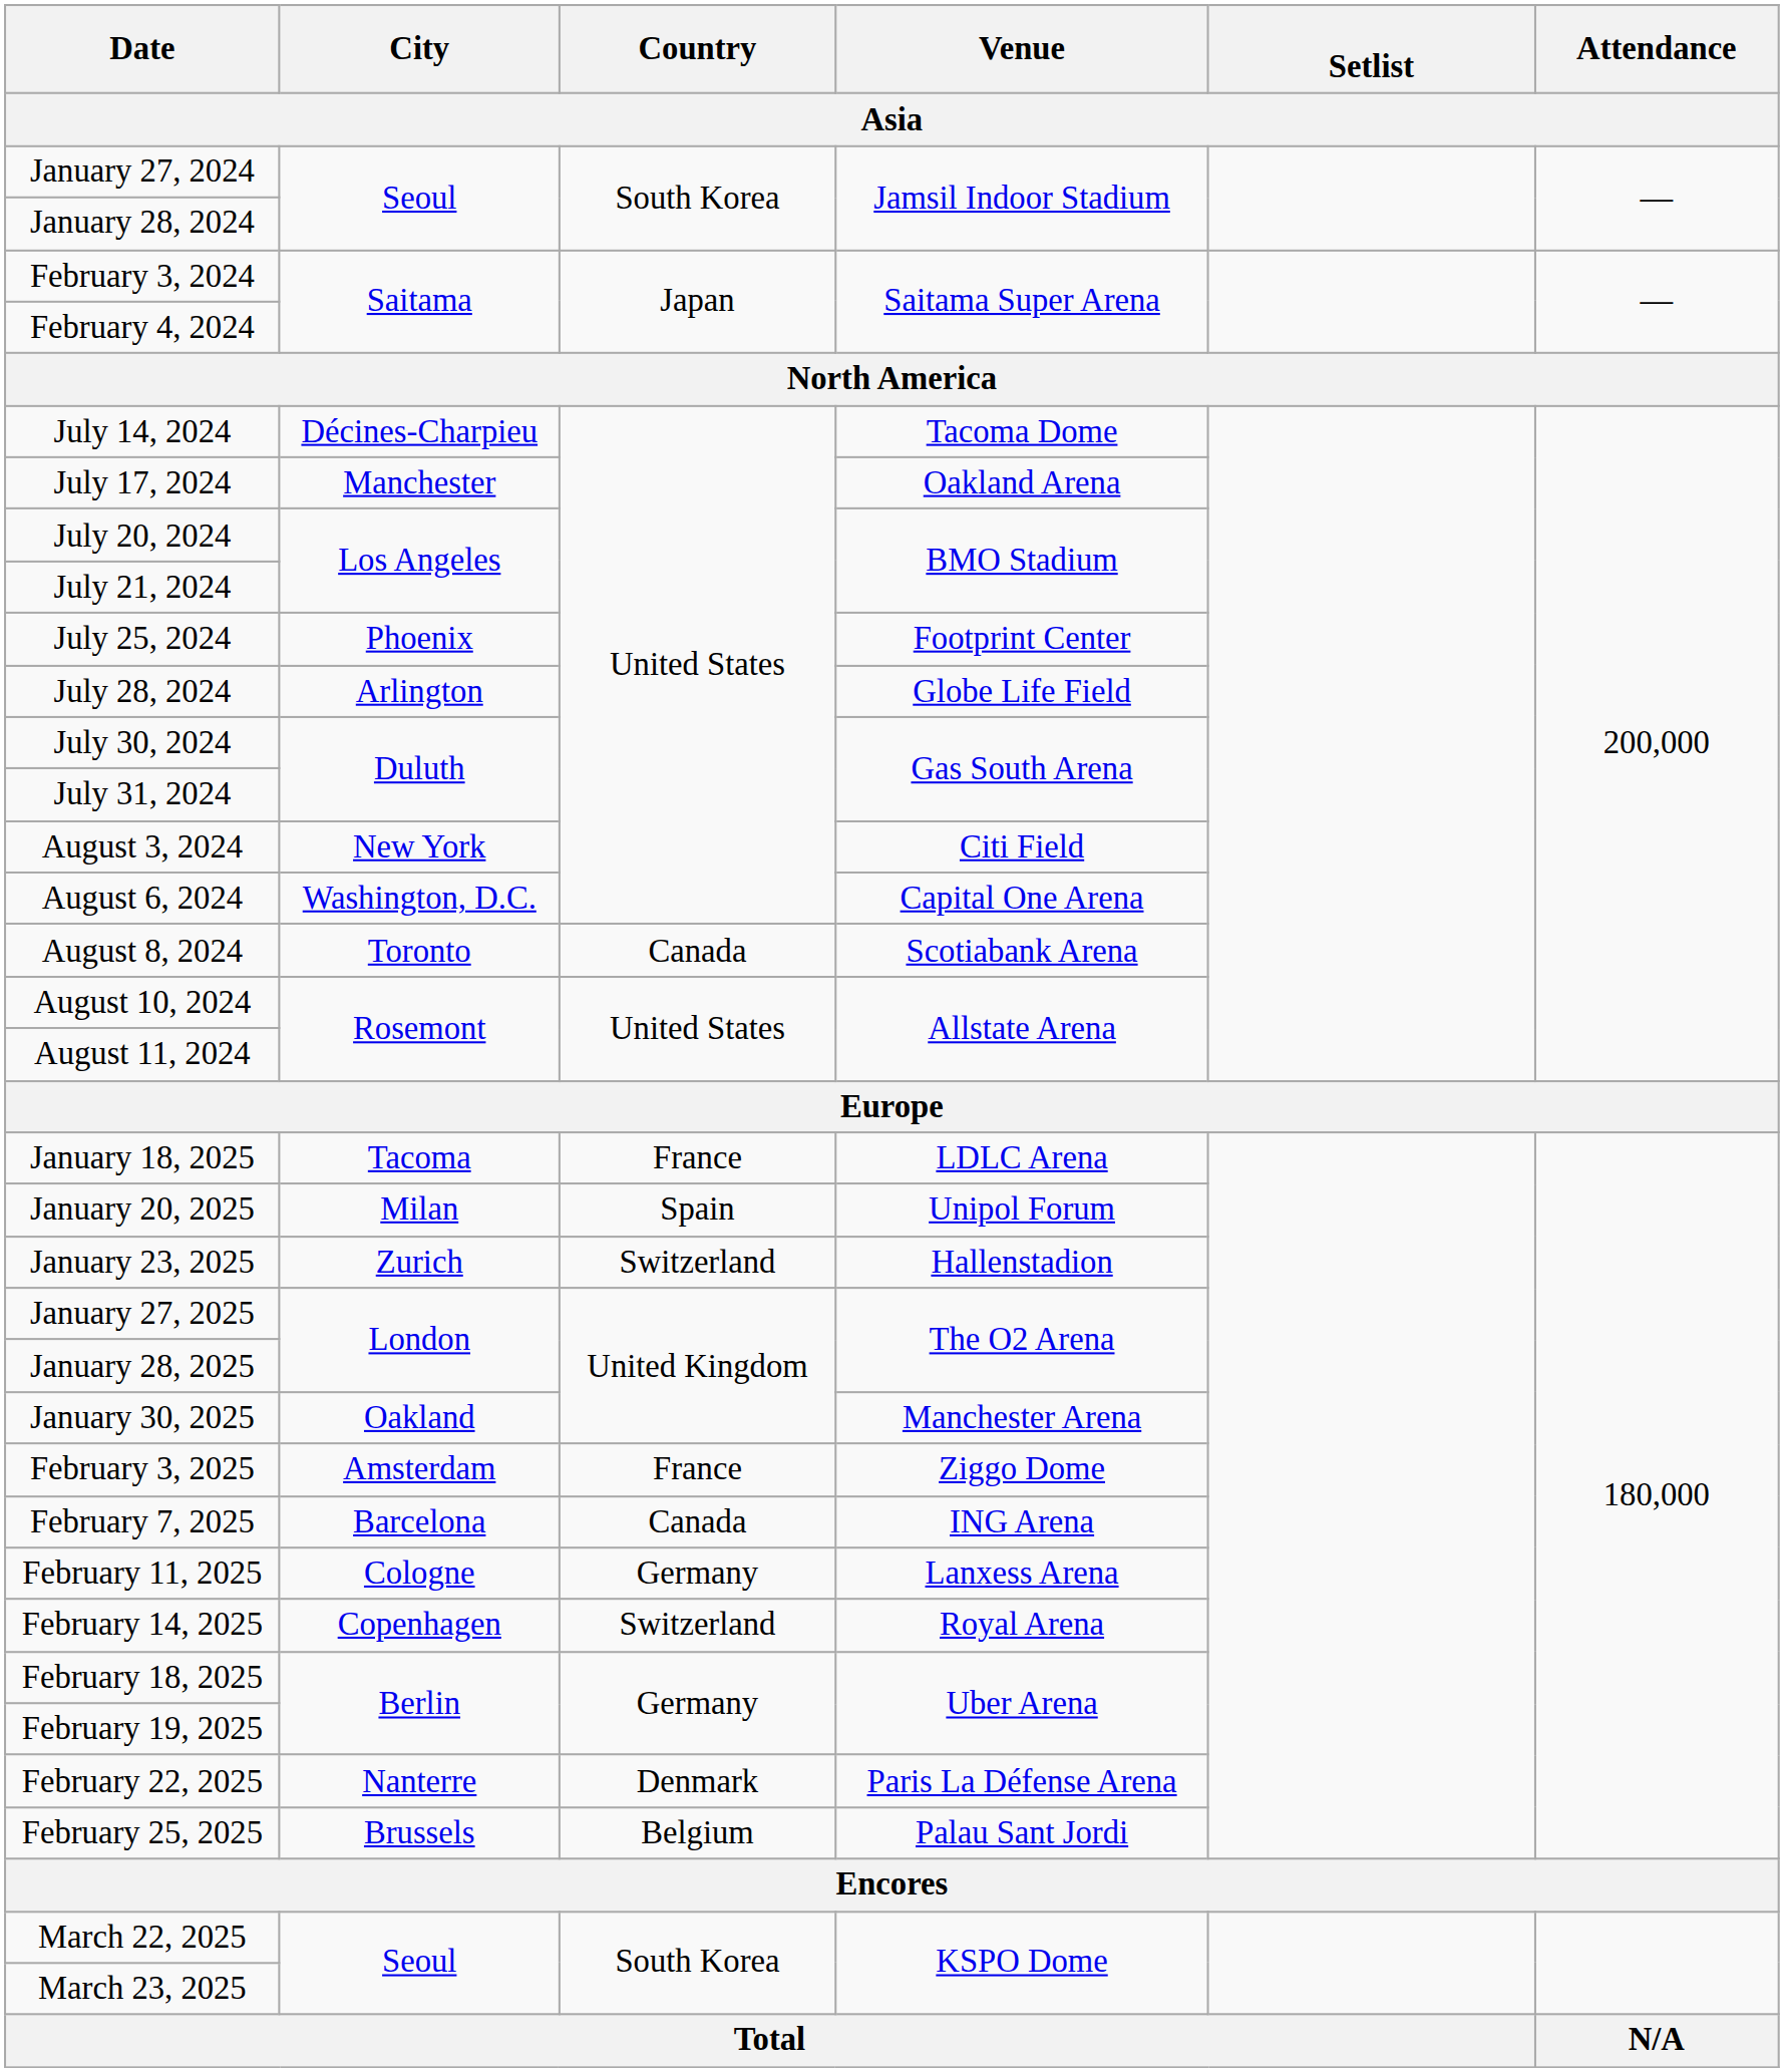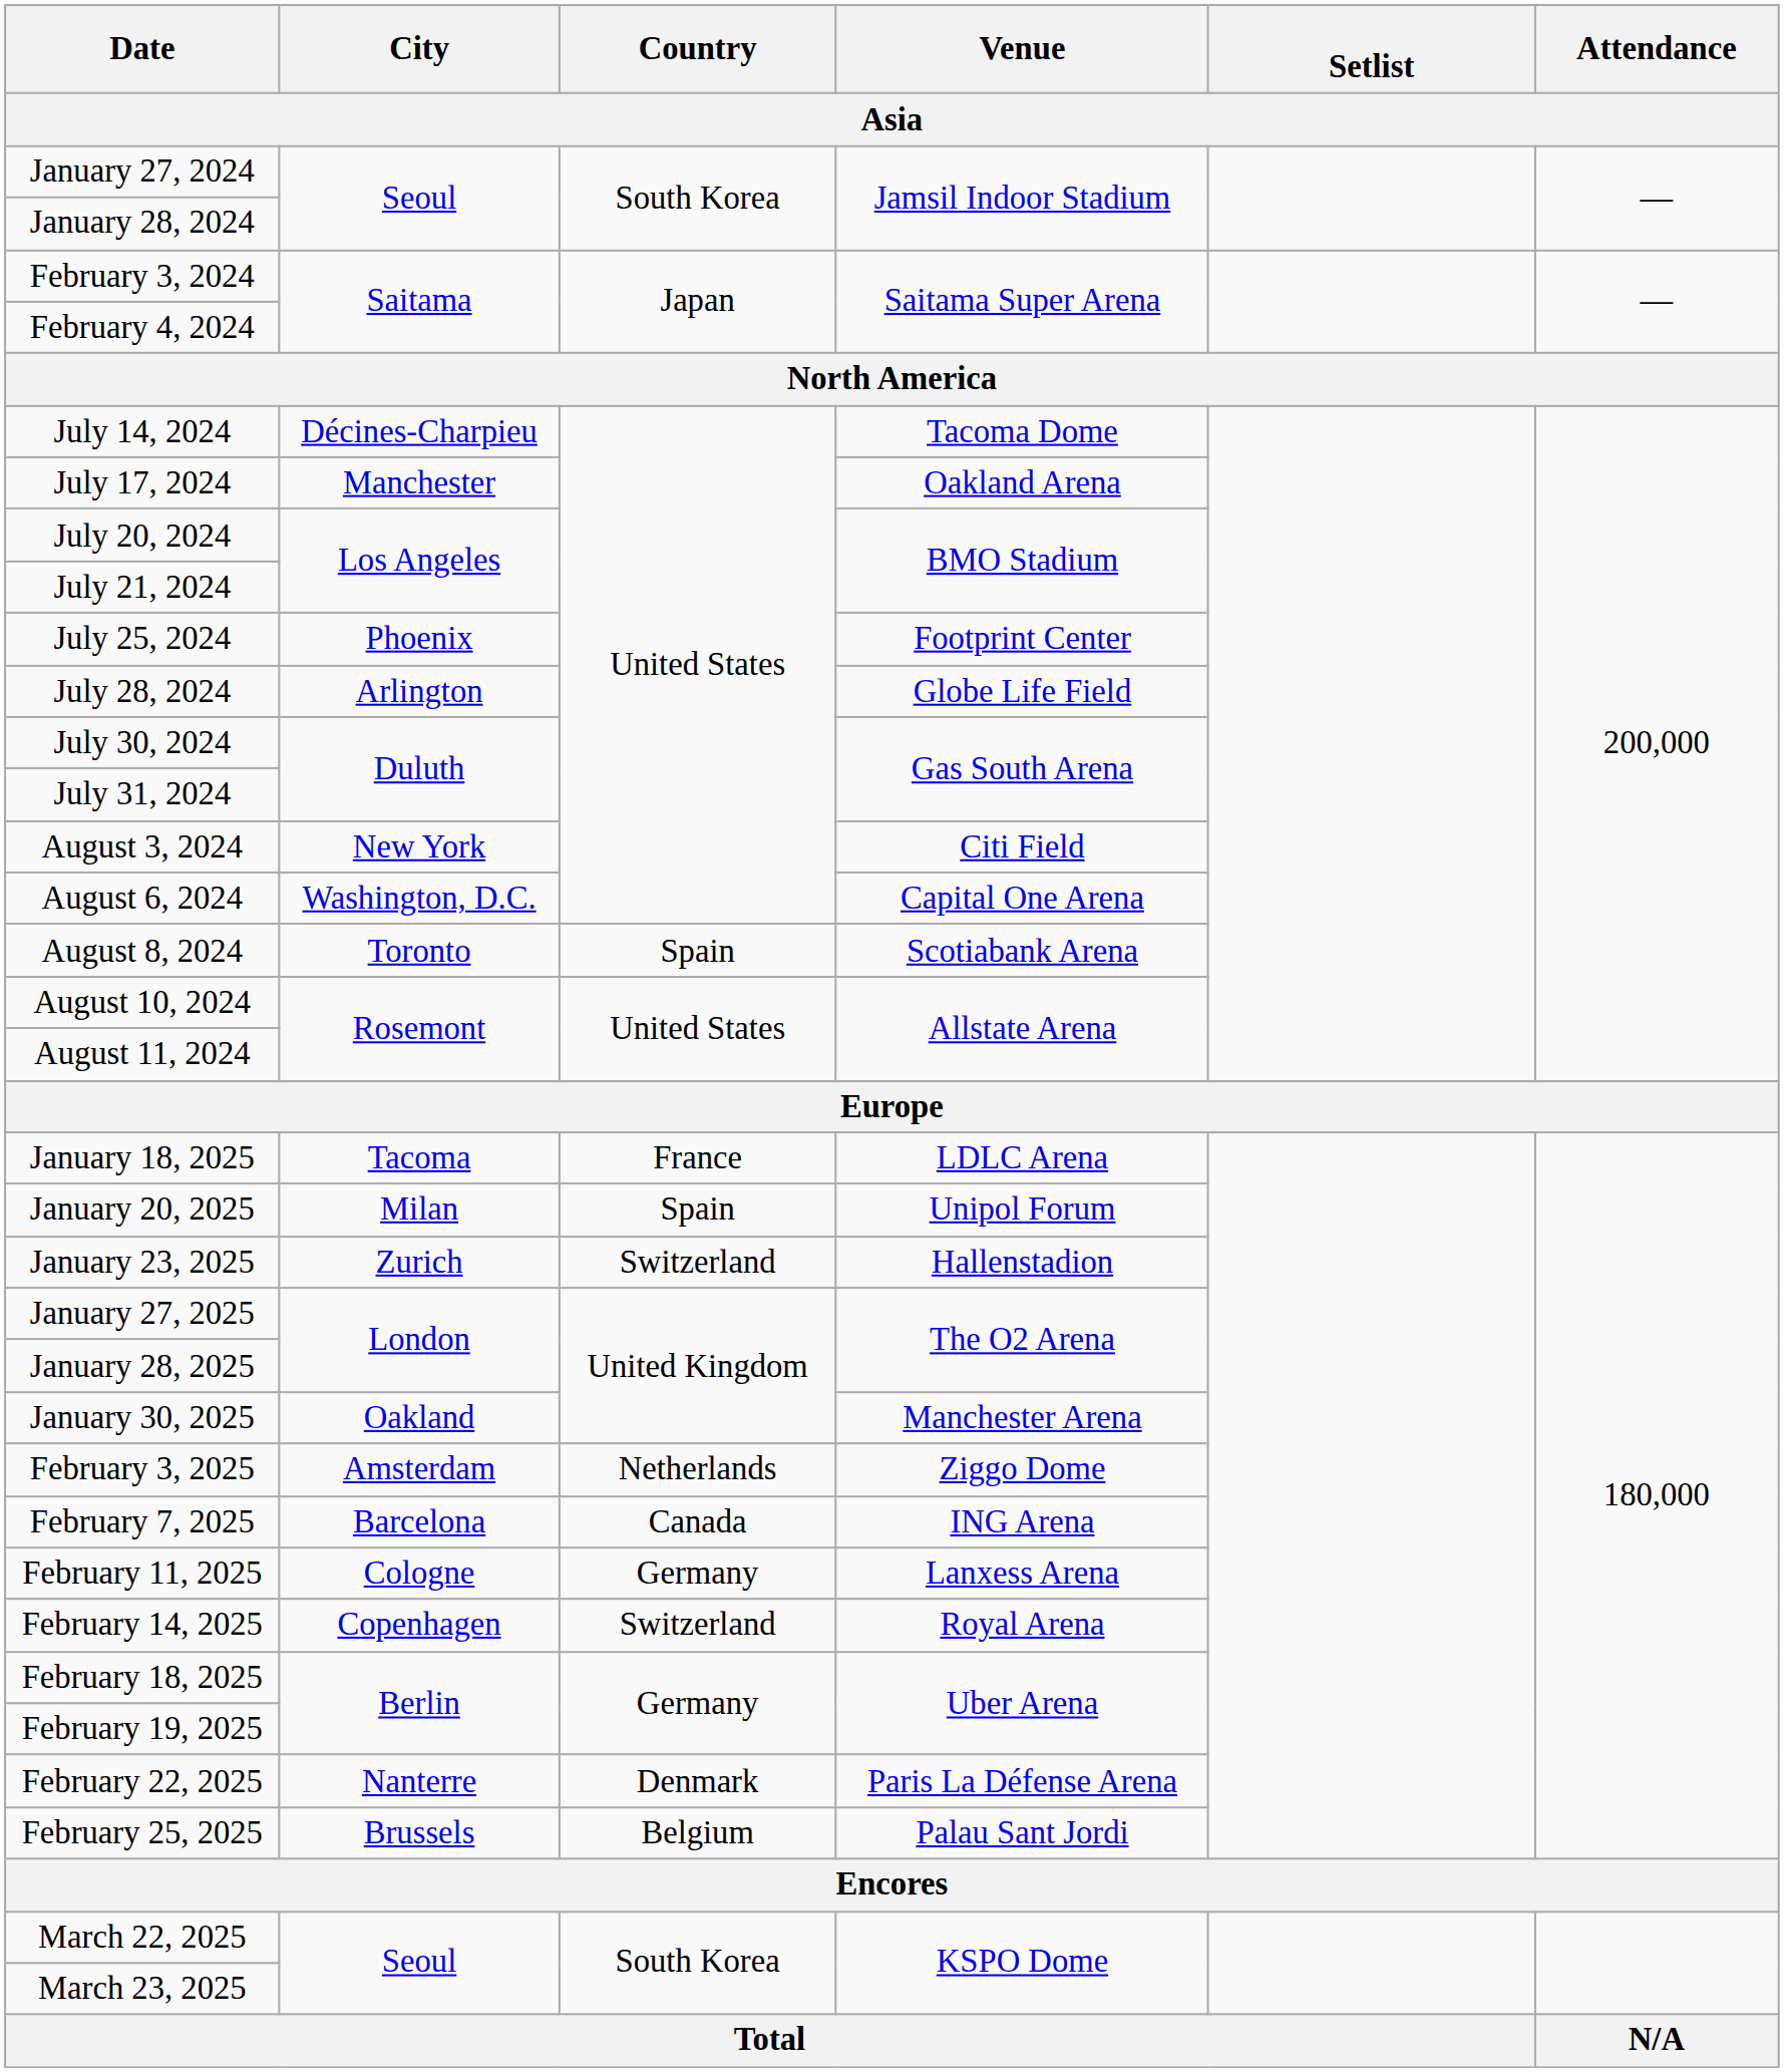August 8, 2024 | Country: Canada -> Spain
February 3, 2025 | Country: France -> Netherlands
